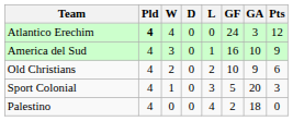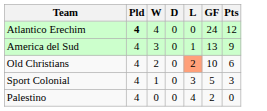- column: GA | 3 | 10 | 9 | 20 | 18
America del Sud | GF: 16 -> 13
Old Christians | L: no background -> lightsalmon background
